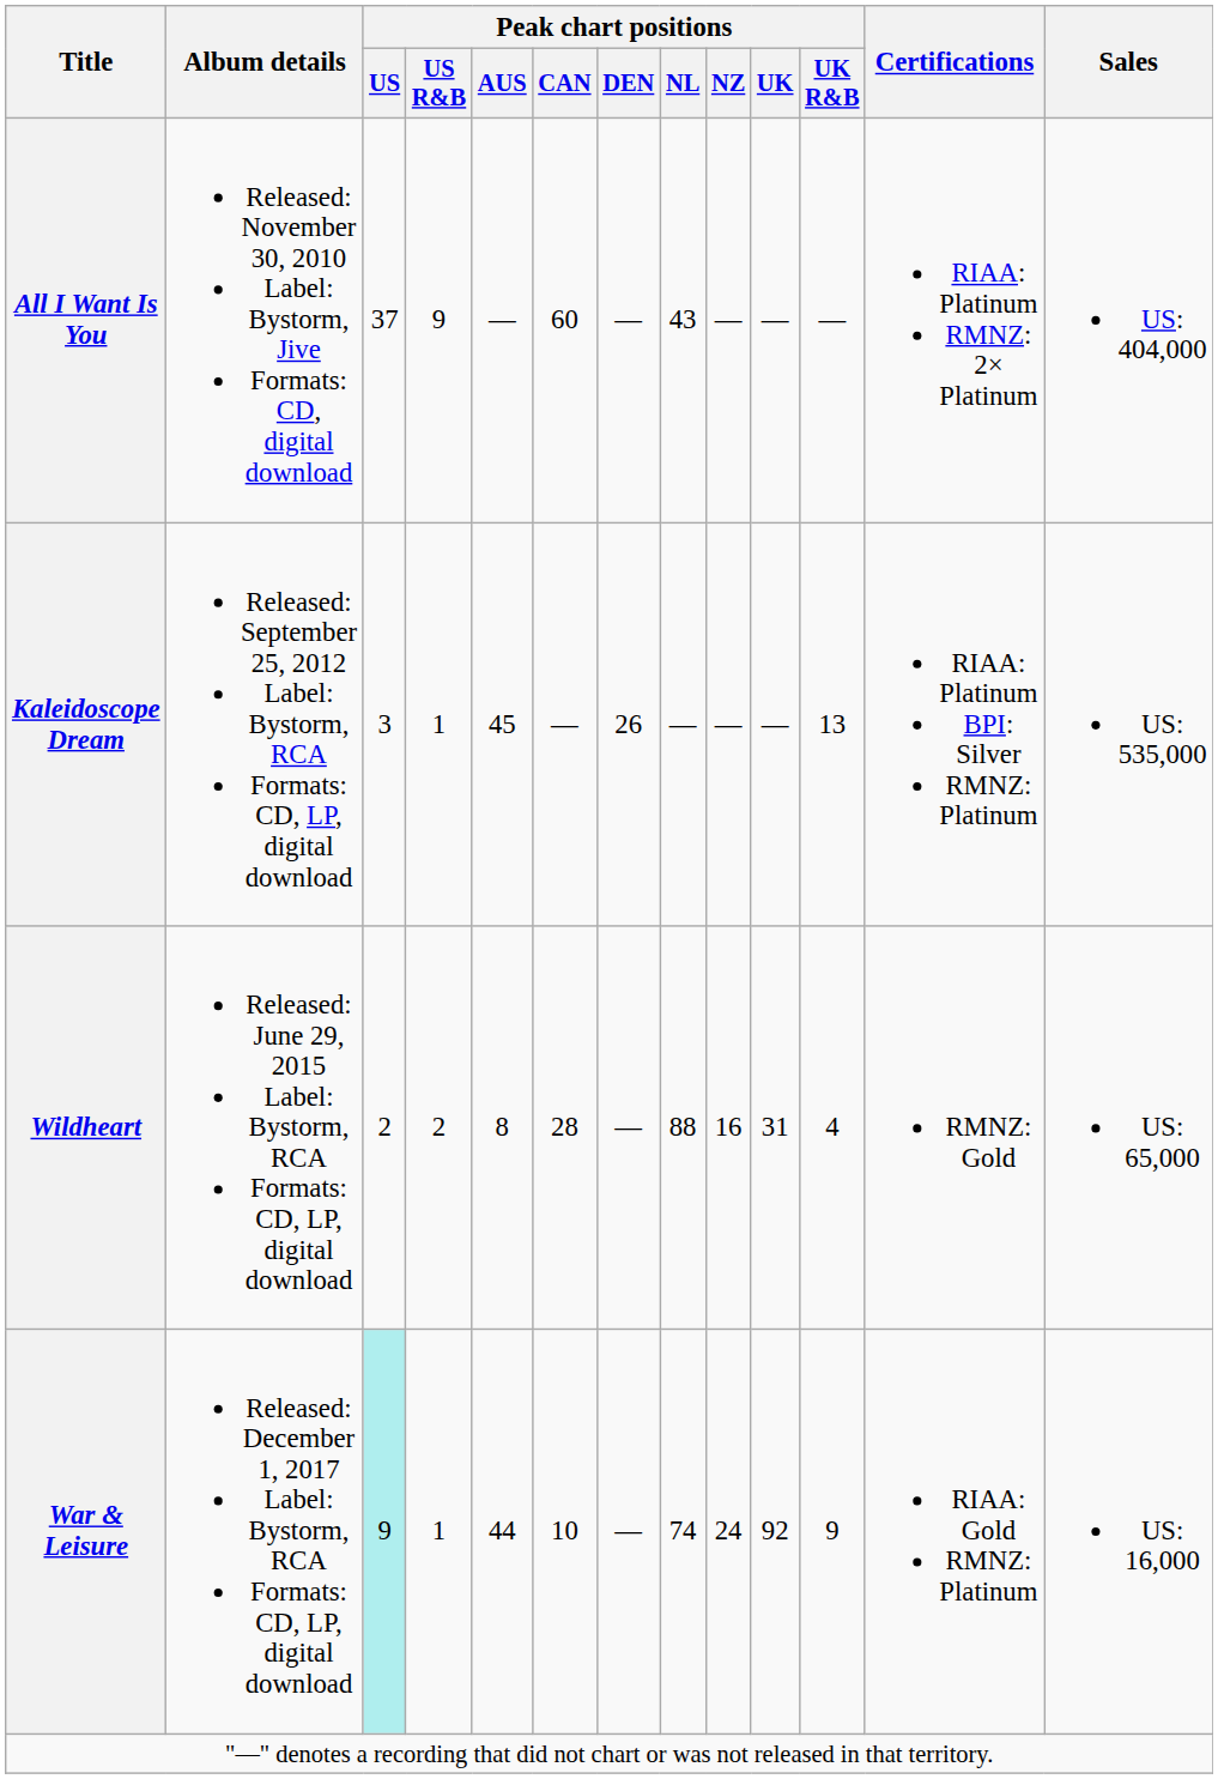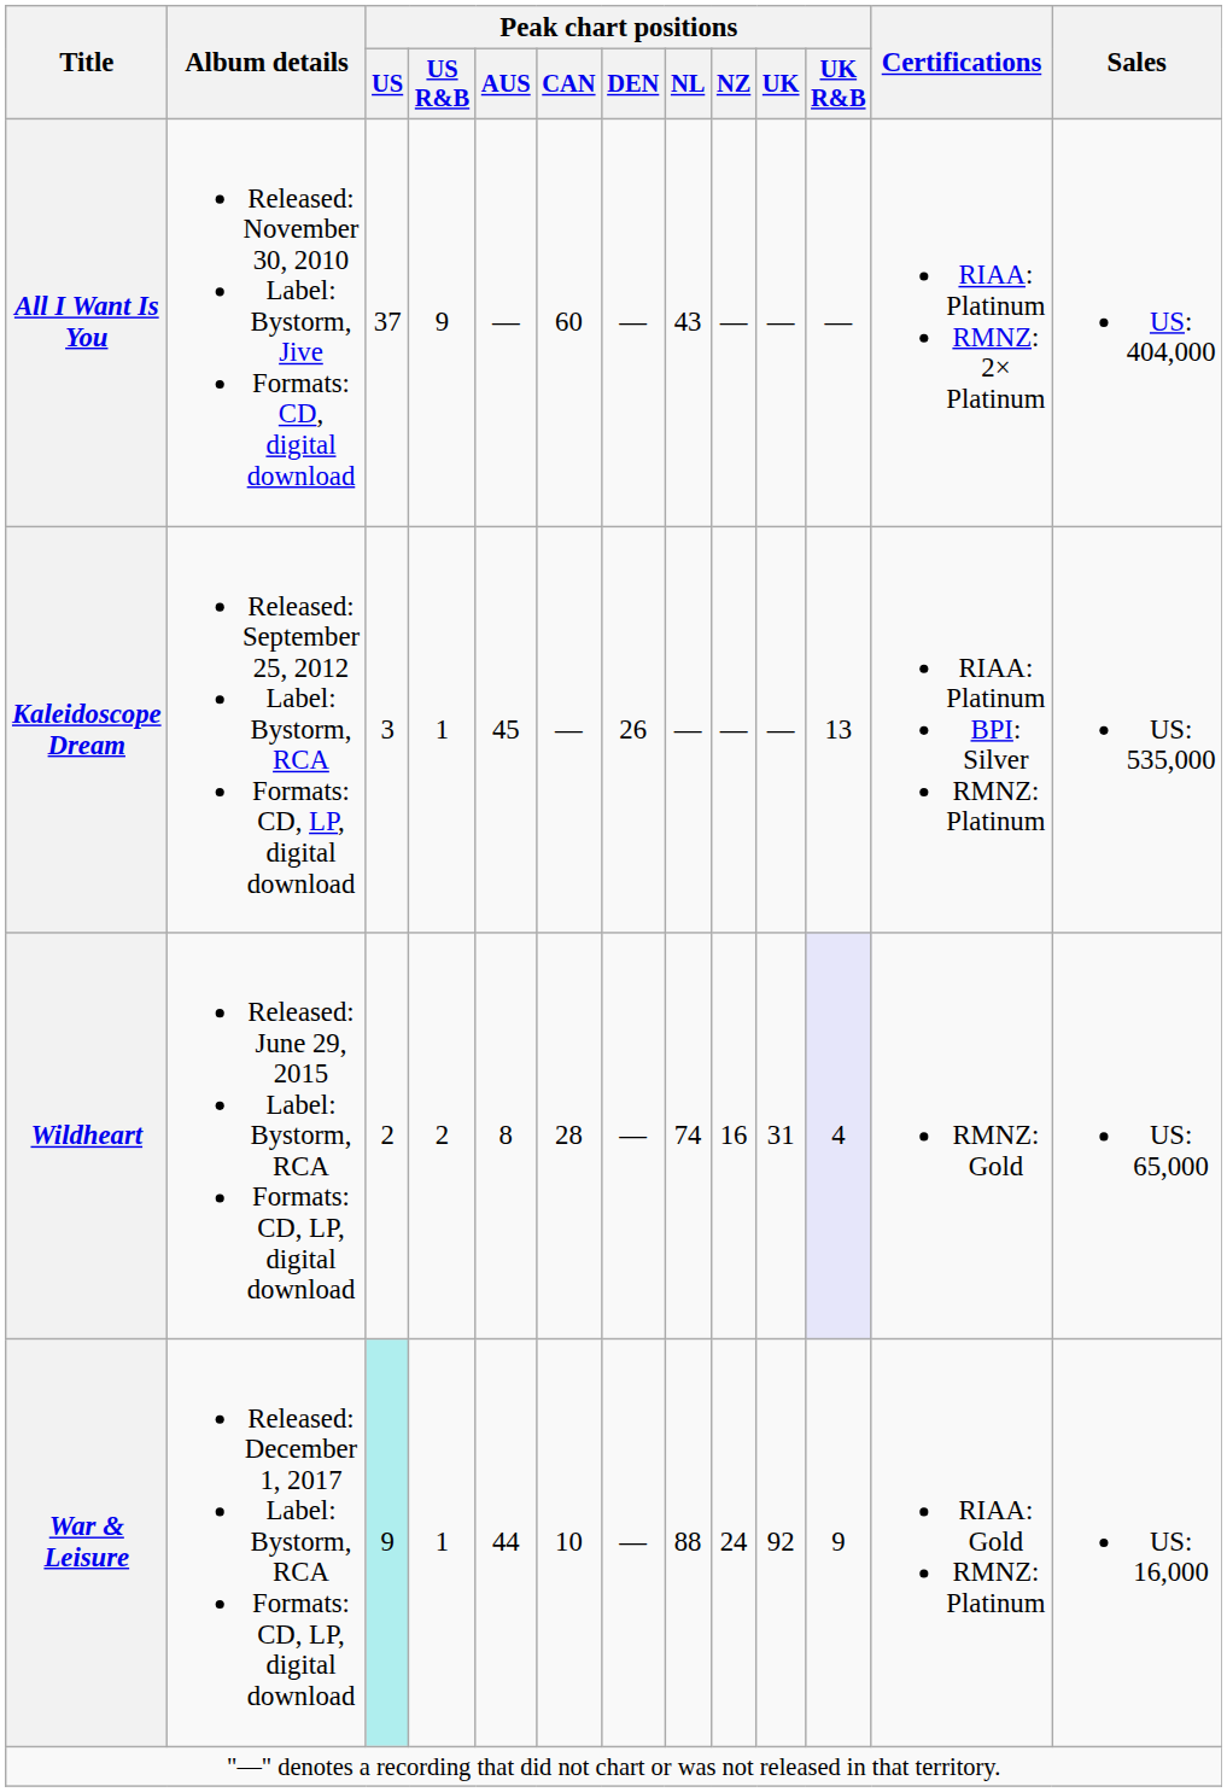Wildheart | Peak chart positions / NL: 88 -> 74
Wildheart | Peak chart positions / UK R&B: no background -> lavender background
War & Leisure | Peak chart positions / NL: 74 -> 88
